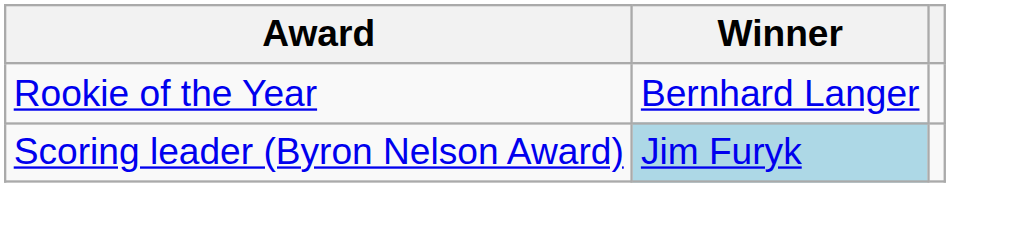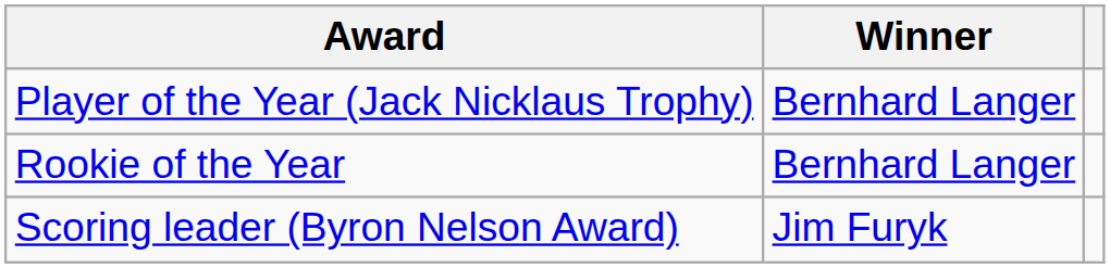+ row: Player of the Year (Jack Nicklaus Trophy) | Bernhard Langer
Scoring leader (Byron Nelson Award) | Winner: lightblue background -> no background
